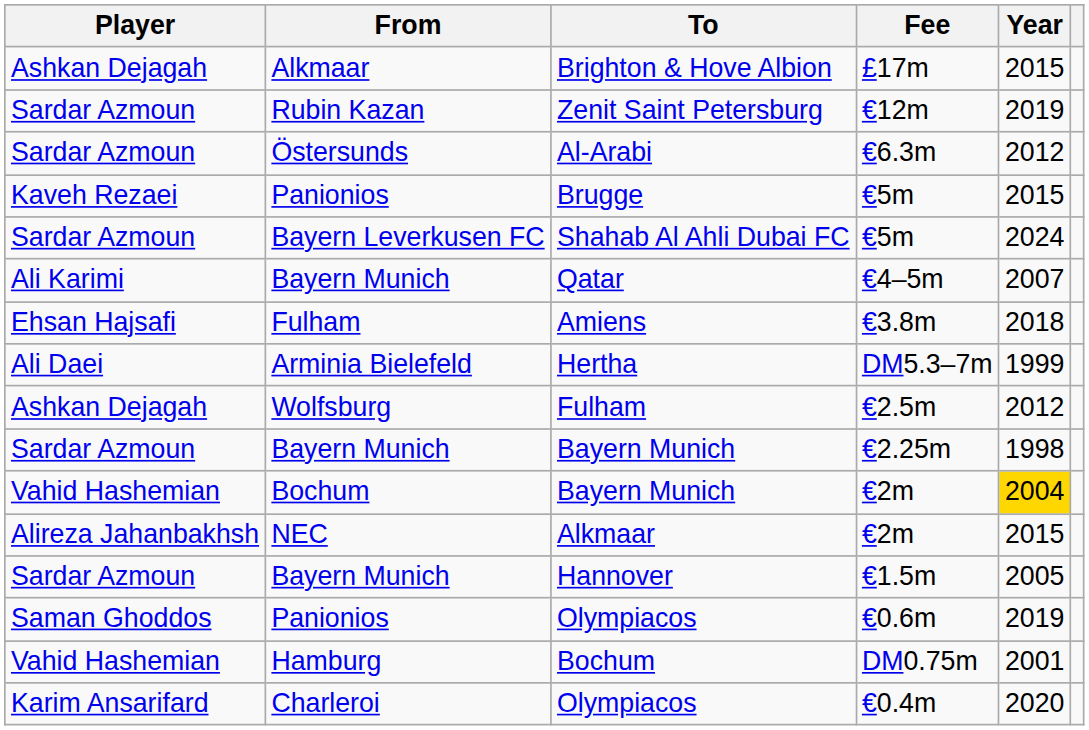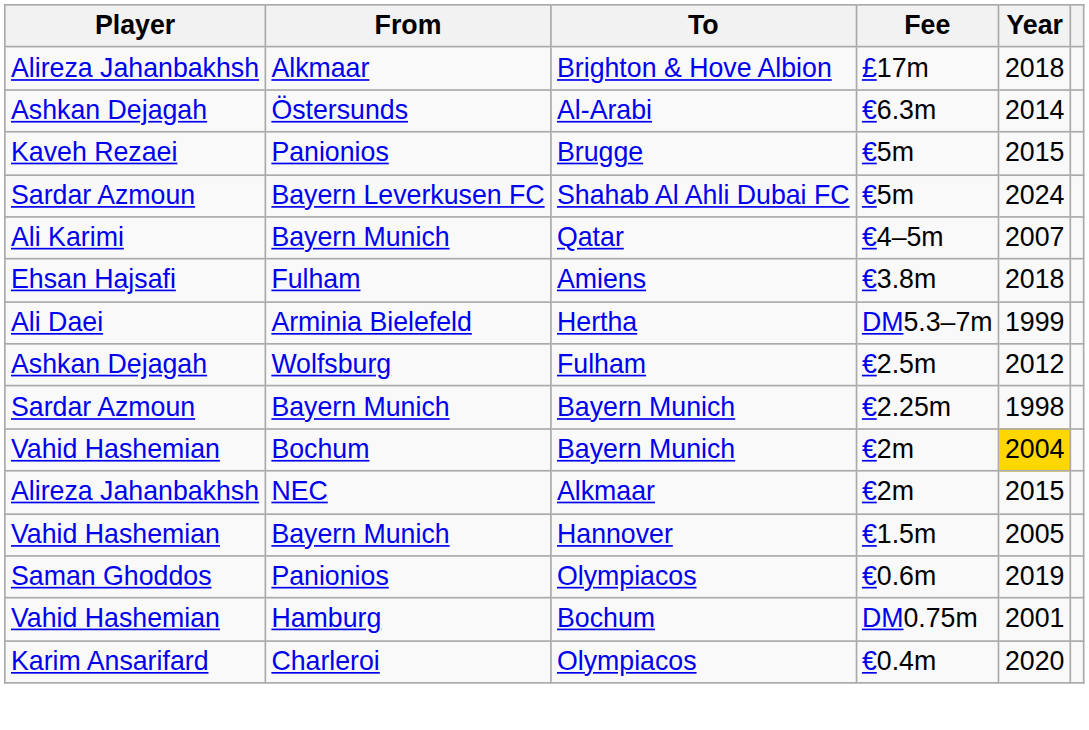Brighton & Hove Albion | Player: Ashkan Dejagah -> Alireza Jahanbakhsh
Brighton & Hove Albion | Year: 2015 -> 2018
- row: Sardar Azmoun | Rubin Kazan | Zenit Saint Petersburg | €12m | 2019
Al-Arabi | Player: Sardar Azmoun -> Ashkan Dejagah
Al-Arabi | Year: 2012 -> 2014
Hannover | Player: Sardar Azmoun -> Vahid Hashemian
